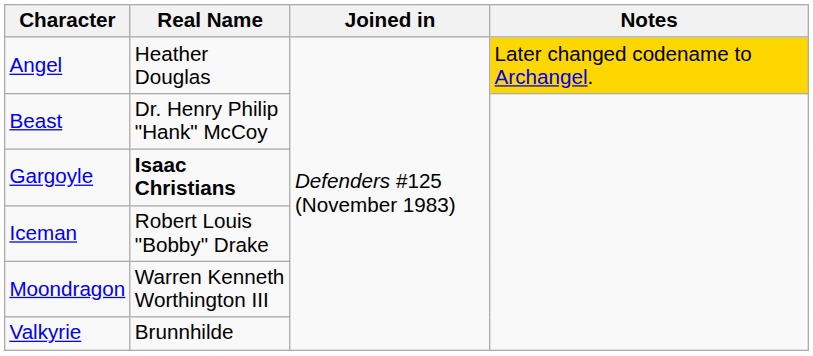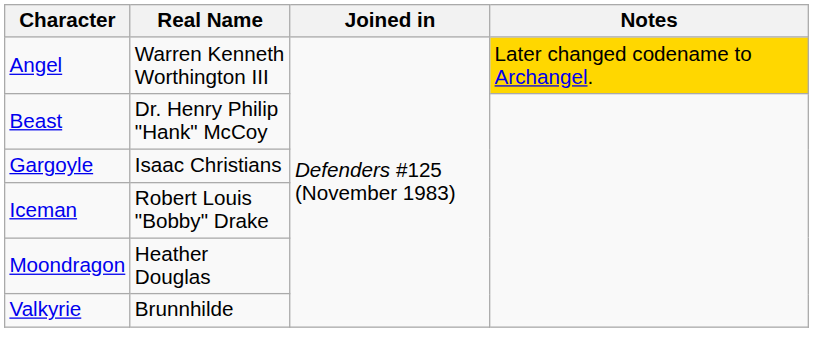Angel | Real Name: Heather Douglas -> Warren Kenneth Worthington III
Gargoyle | Real Name: bold -> normal
Moondragon | Real Name: Warren Kenneth Worthington III -> Heather Douglas
